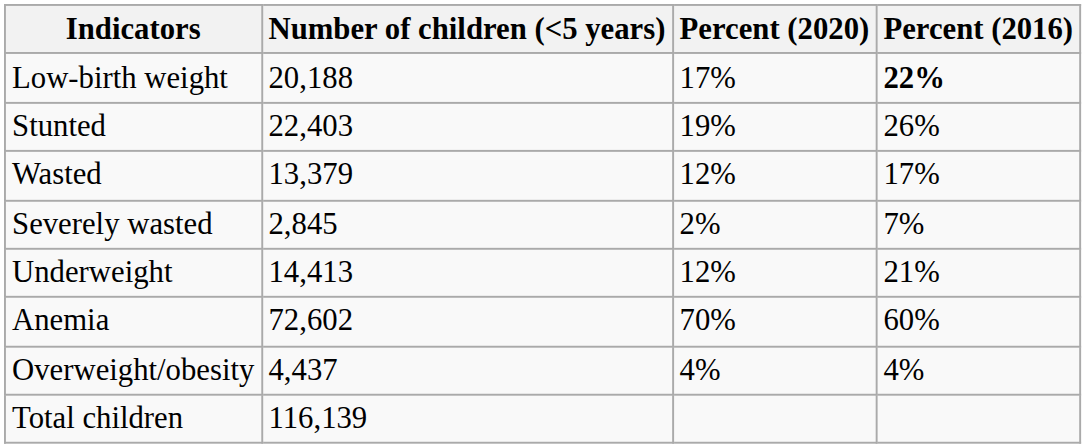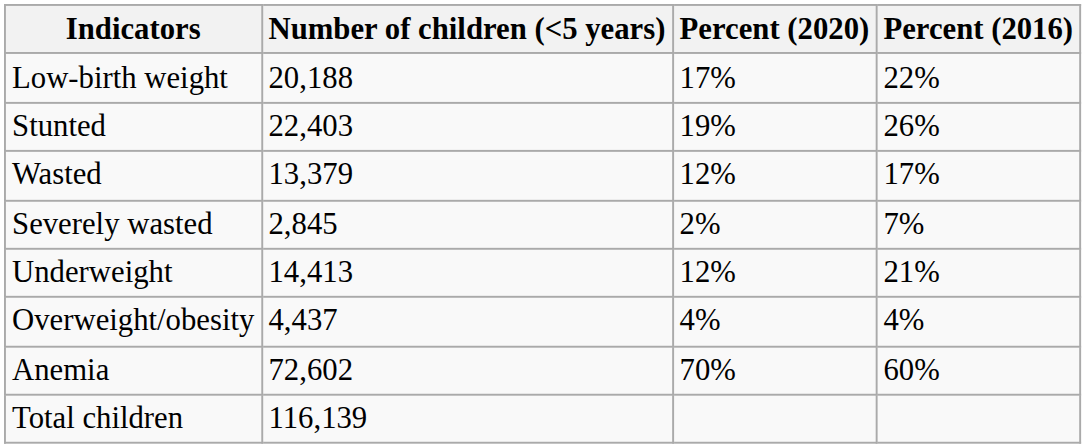Low-birth weight | Percent (2016): bold -> normal
rows swapped: Overweight/obesity <-> Anemia
